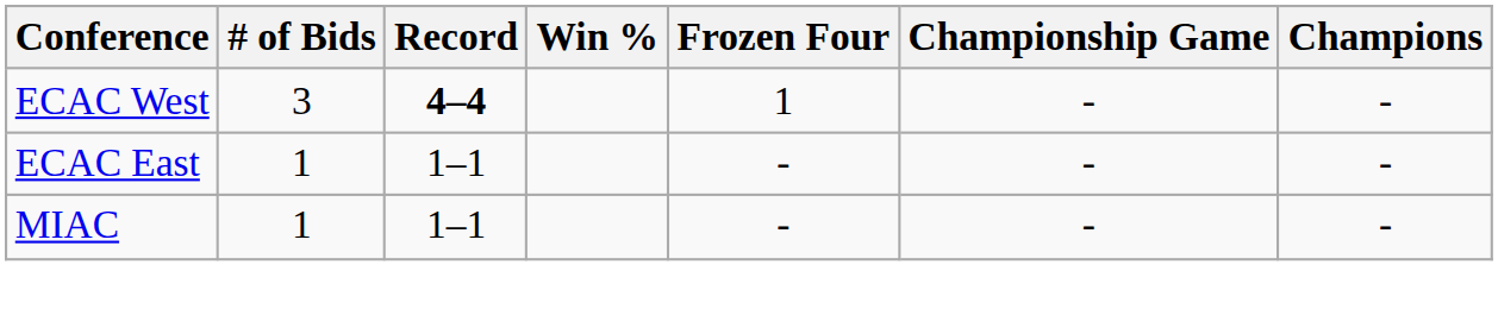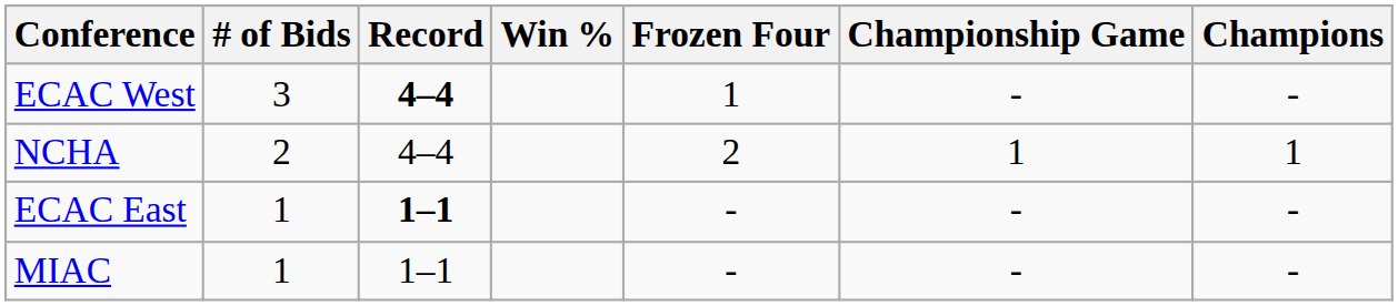+ row: NCHA | 2 | 4–4 | 2 | 1 | 1
ECAC East | Record: normal -> bold
